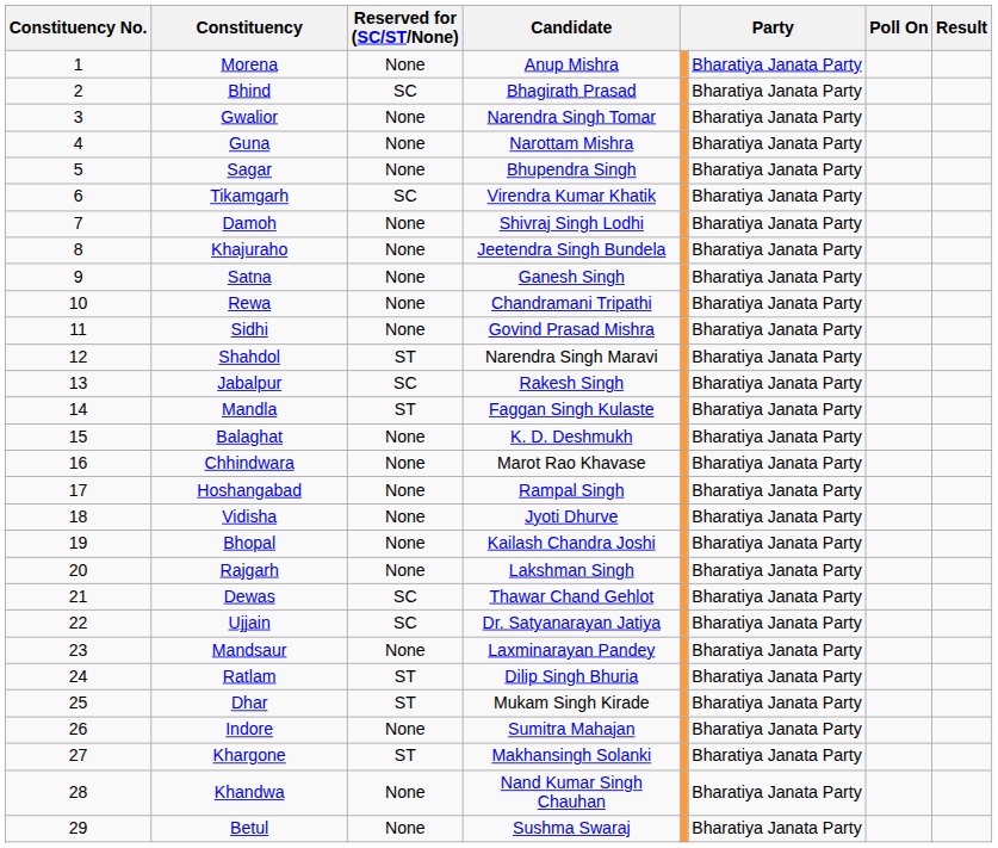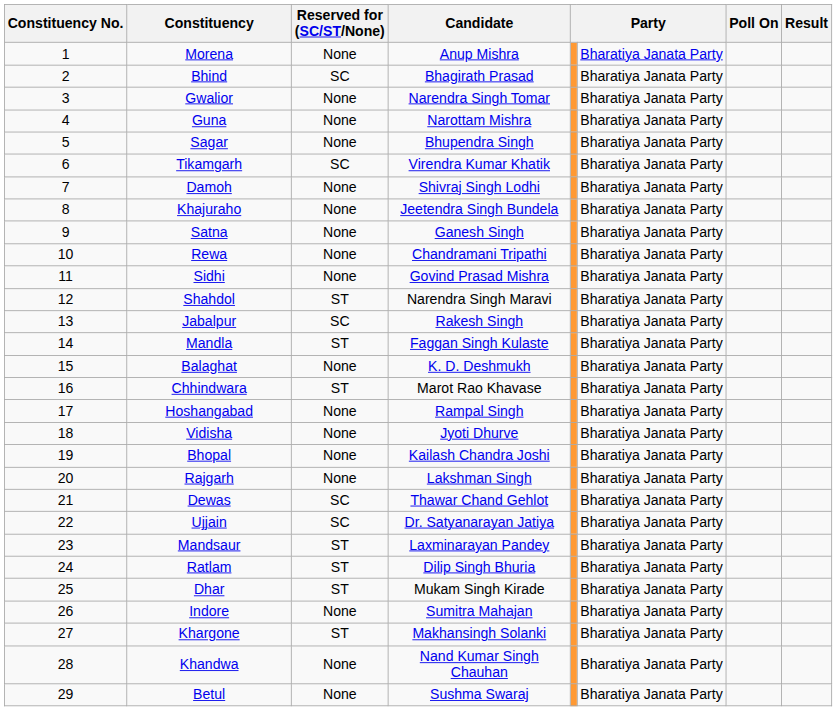Chhindwara | Reserved for (SC/ST/None): None -> ST
Mandsaur | Reserved for (SC/ST/None): None -> ST
